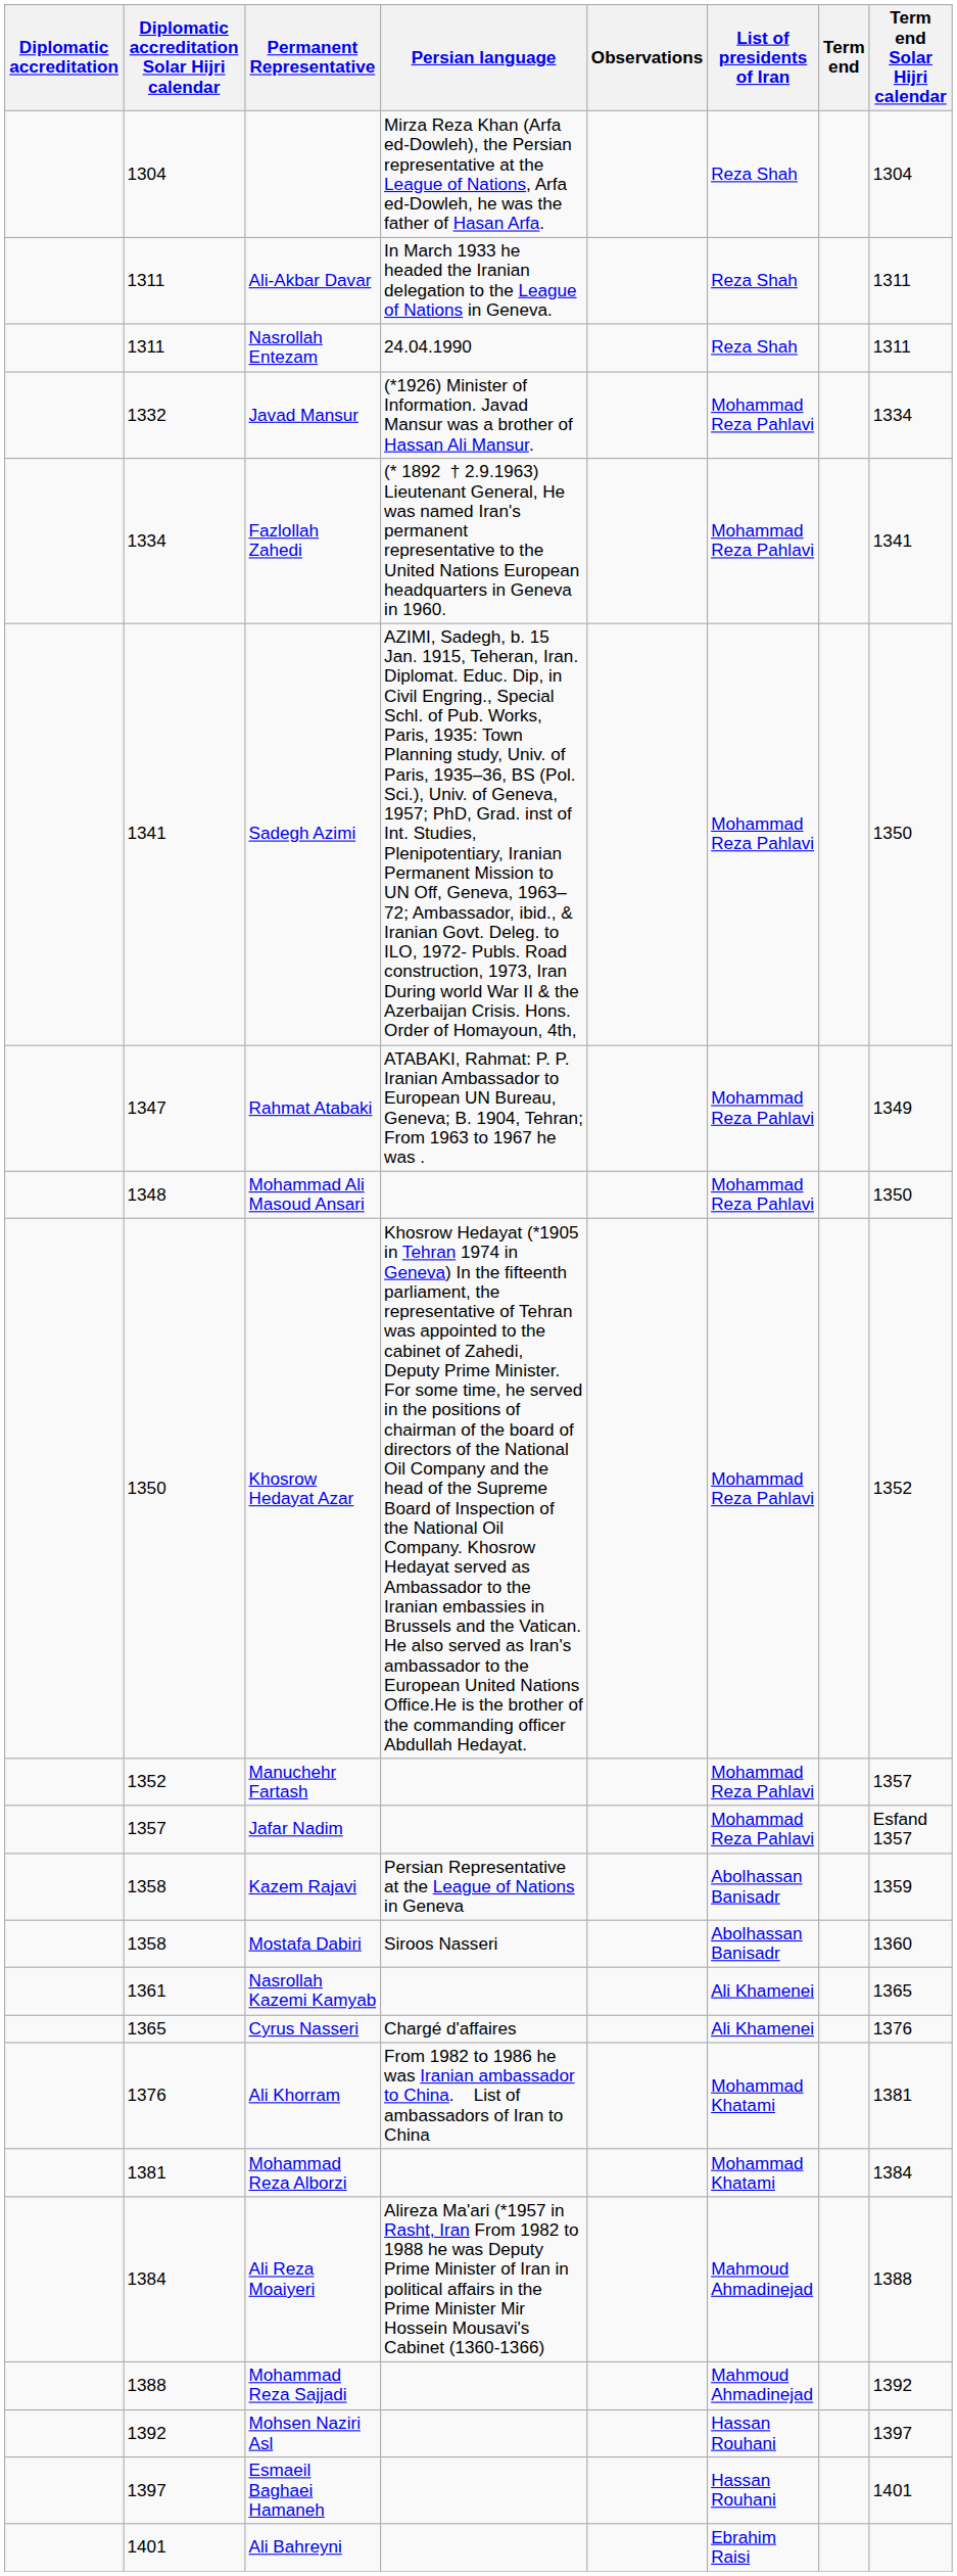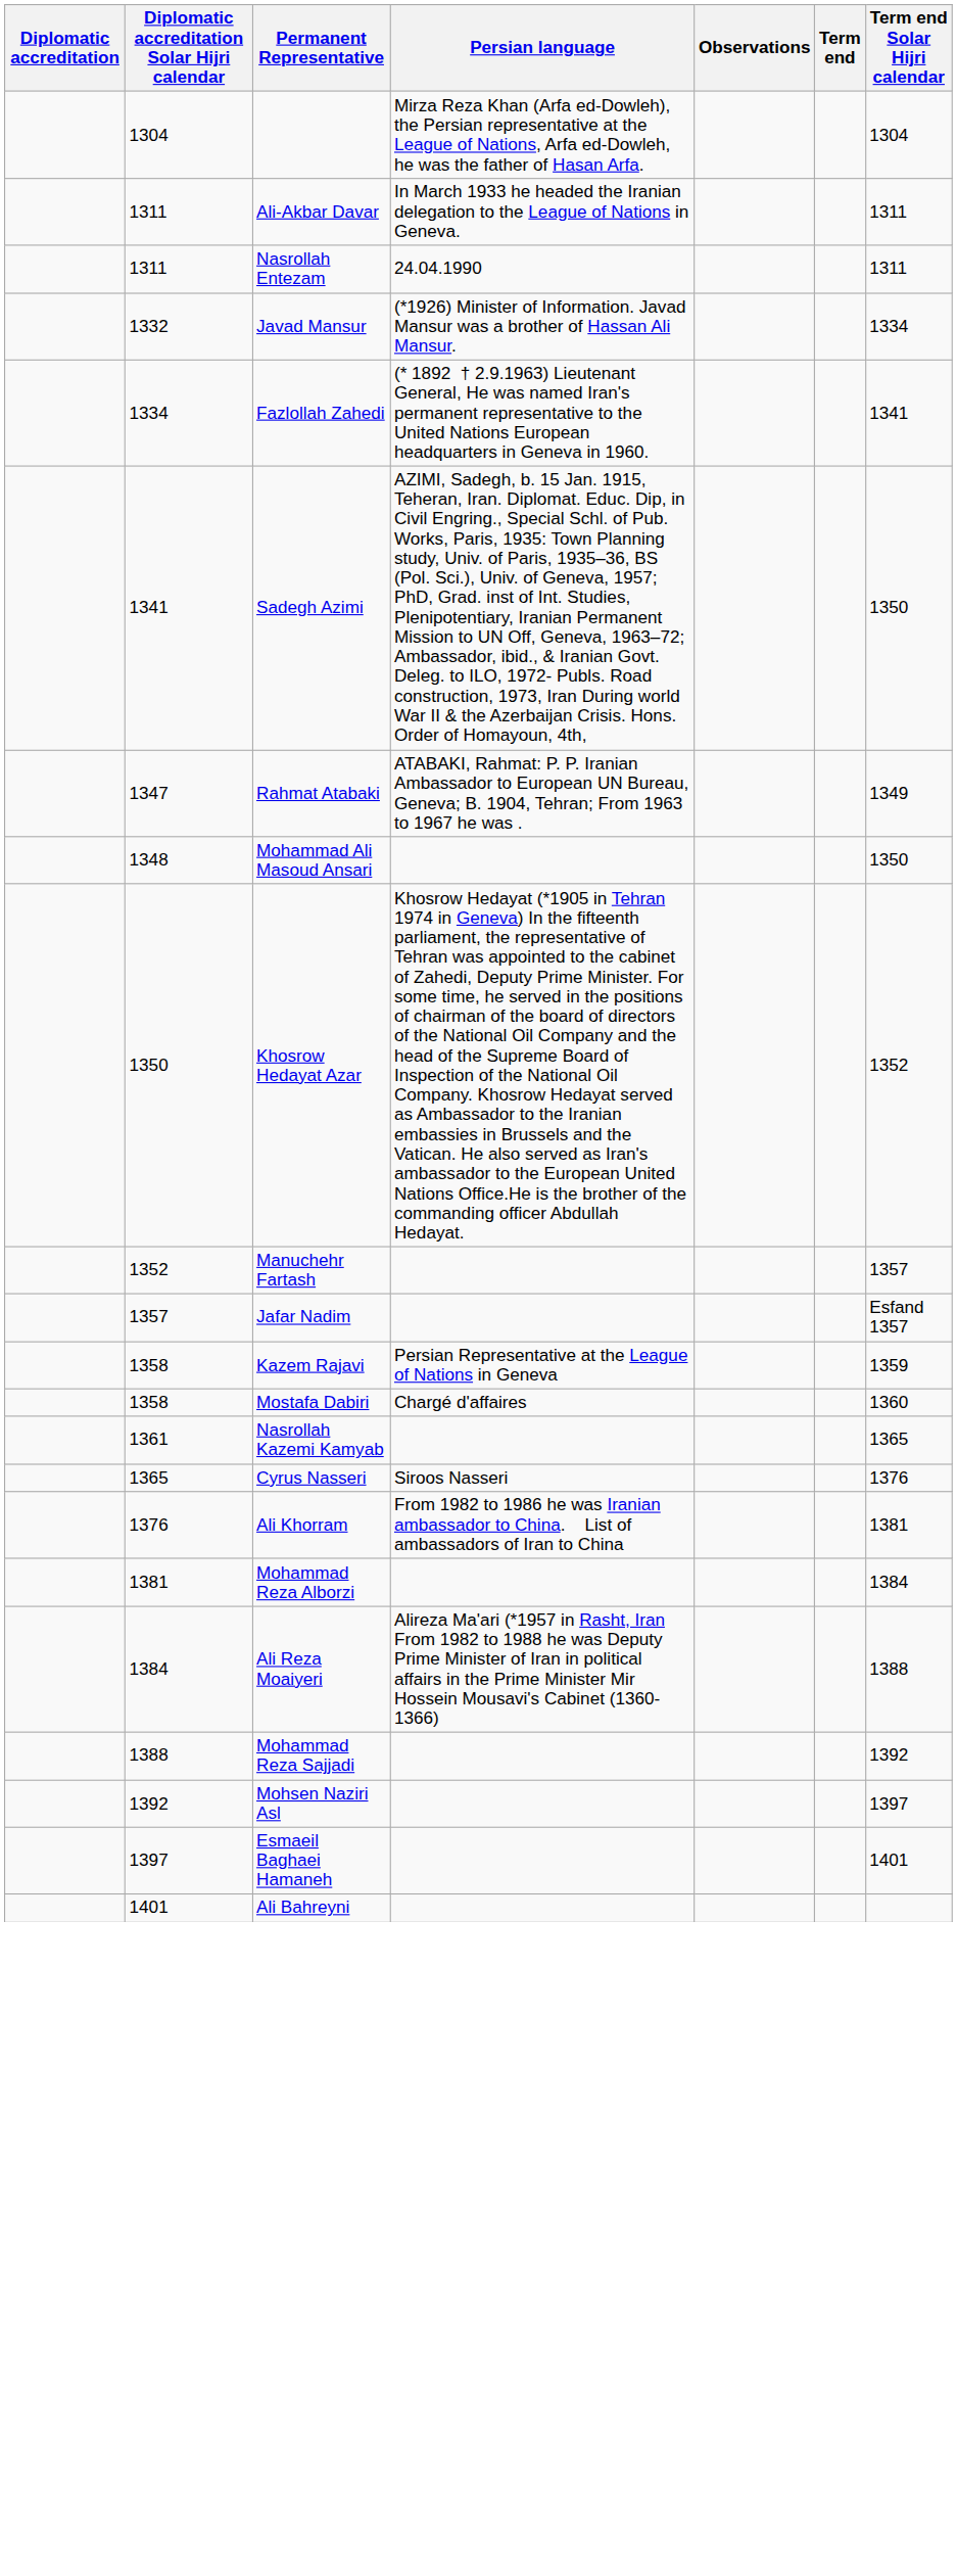- column: List of presidents of Iran | Reza Shah | Reza Shah | Reza Shah | Mohammad Reza Pahlavi | Mohammad Reza Pahlavi | Mohammad Reza Pahlavi | Mohammad Reza Pahlavi | Mohammad Reza Pahlavi | Mohammad Reza Pahlavi | Mohammad Reza Pahlavi | Mohammad Reza Pahlavi | Abolhassan Banisadr | Abolhassan Banisadr | Ali Khamenei | Ali Khamenei | Mohammad Khatami | Mohammad Khatami | Mahmoud Ahmadinejad | Mahmoud Ahmadinejad | Hassan Rouhani | Hassan Rouhani | Ebrahim Raisi
Mostafa Dabiri | Persian language: Siroos Nasseri -> Chargé d'affaires
Cyrus Nasseri | Persian language: Chargé d'affaires -> Siroos Nasseri
